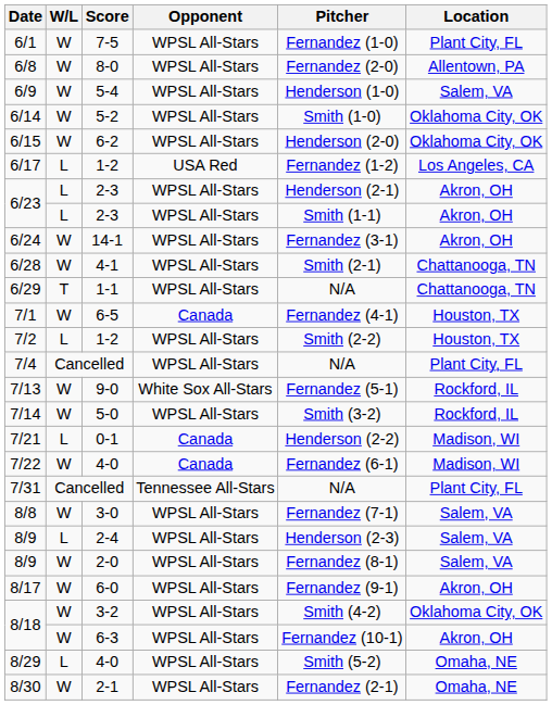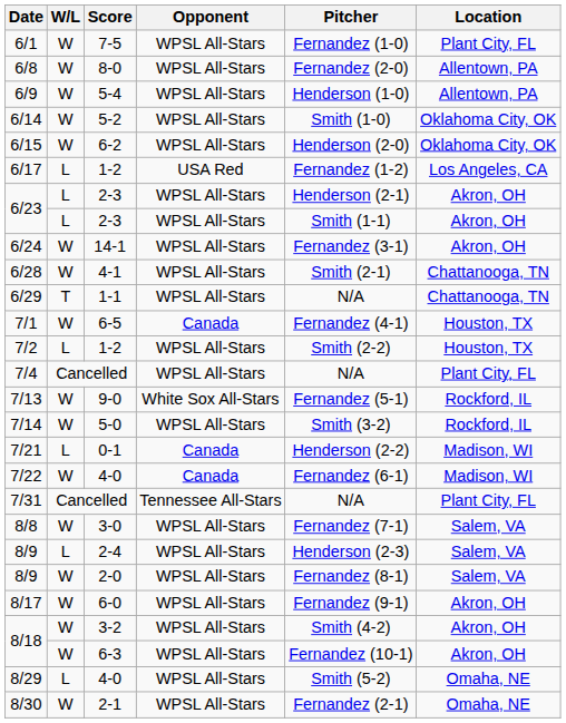6/9 | Location: Salem, VA -> Allentown, PA
8/18 / 3-2 | Location: Oklahoma City, OK -> Akron, OH
